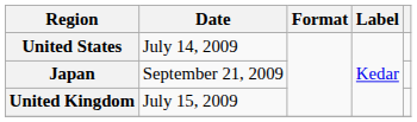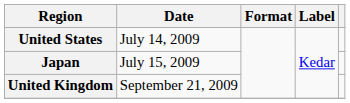Japan | Date: September 21, 2009 -> July 15, 2009
United Kingdom | Date: July 15, 2009 -> September 21, 2009
